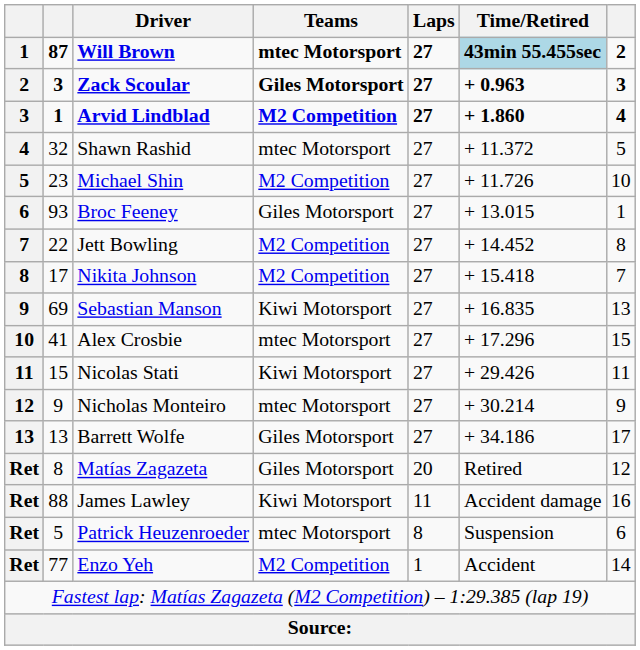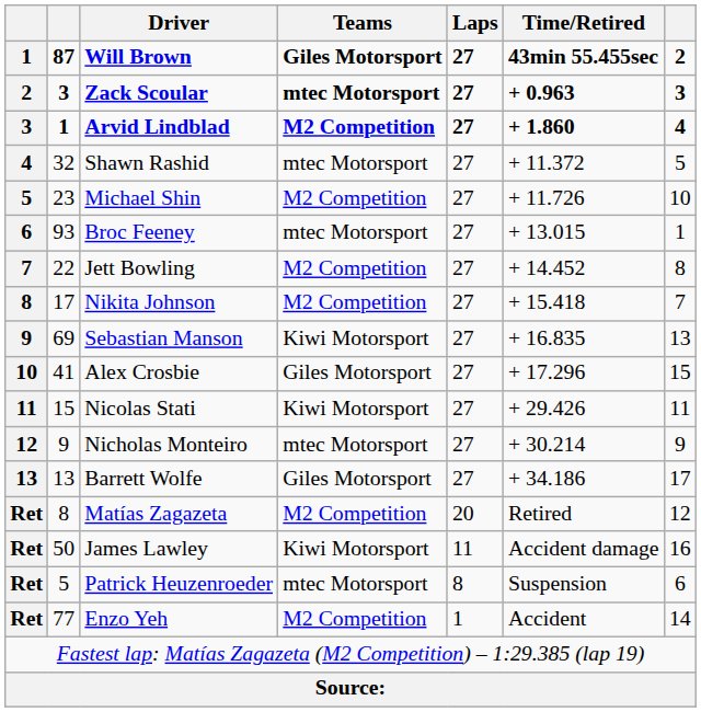Will Brown | Teams: mtec Motorsport -> Giles Motorsport
Will Brown | Time/Retired: lightblue background -> no background
Zack Scoular | Teams: Giles Motorsport -> mtec Motorsport
Broc Feeney | Teams: Giles Motorsport -> mtec Motorsport
Alex Crosbie | Teams: mtec Motorsport -> Giles Motorsport
Matías Zagazeta | Teams: Giles Motorsport -> M2 Competition
James Lawley | column 2: 88 -> 50
